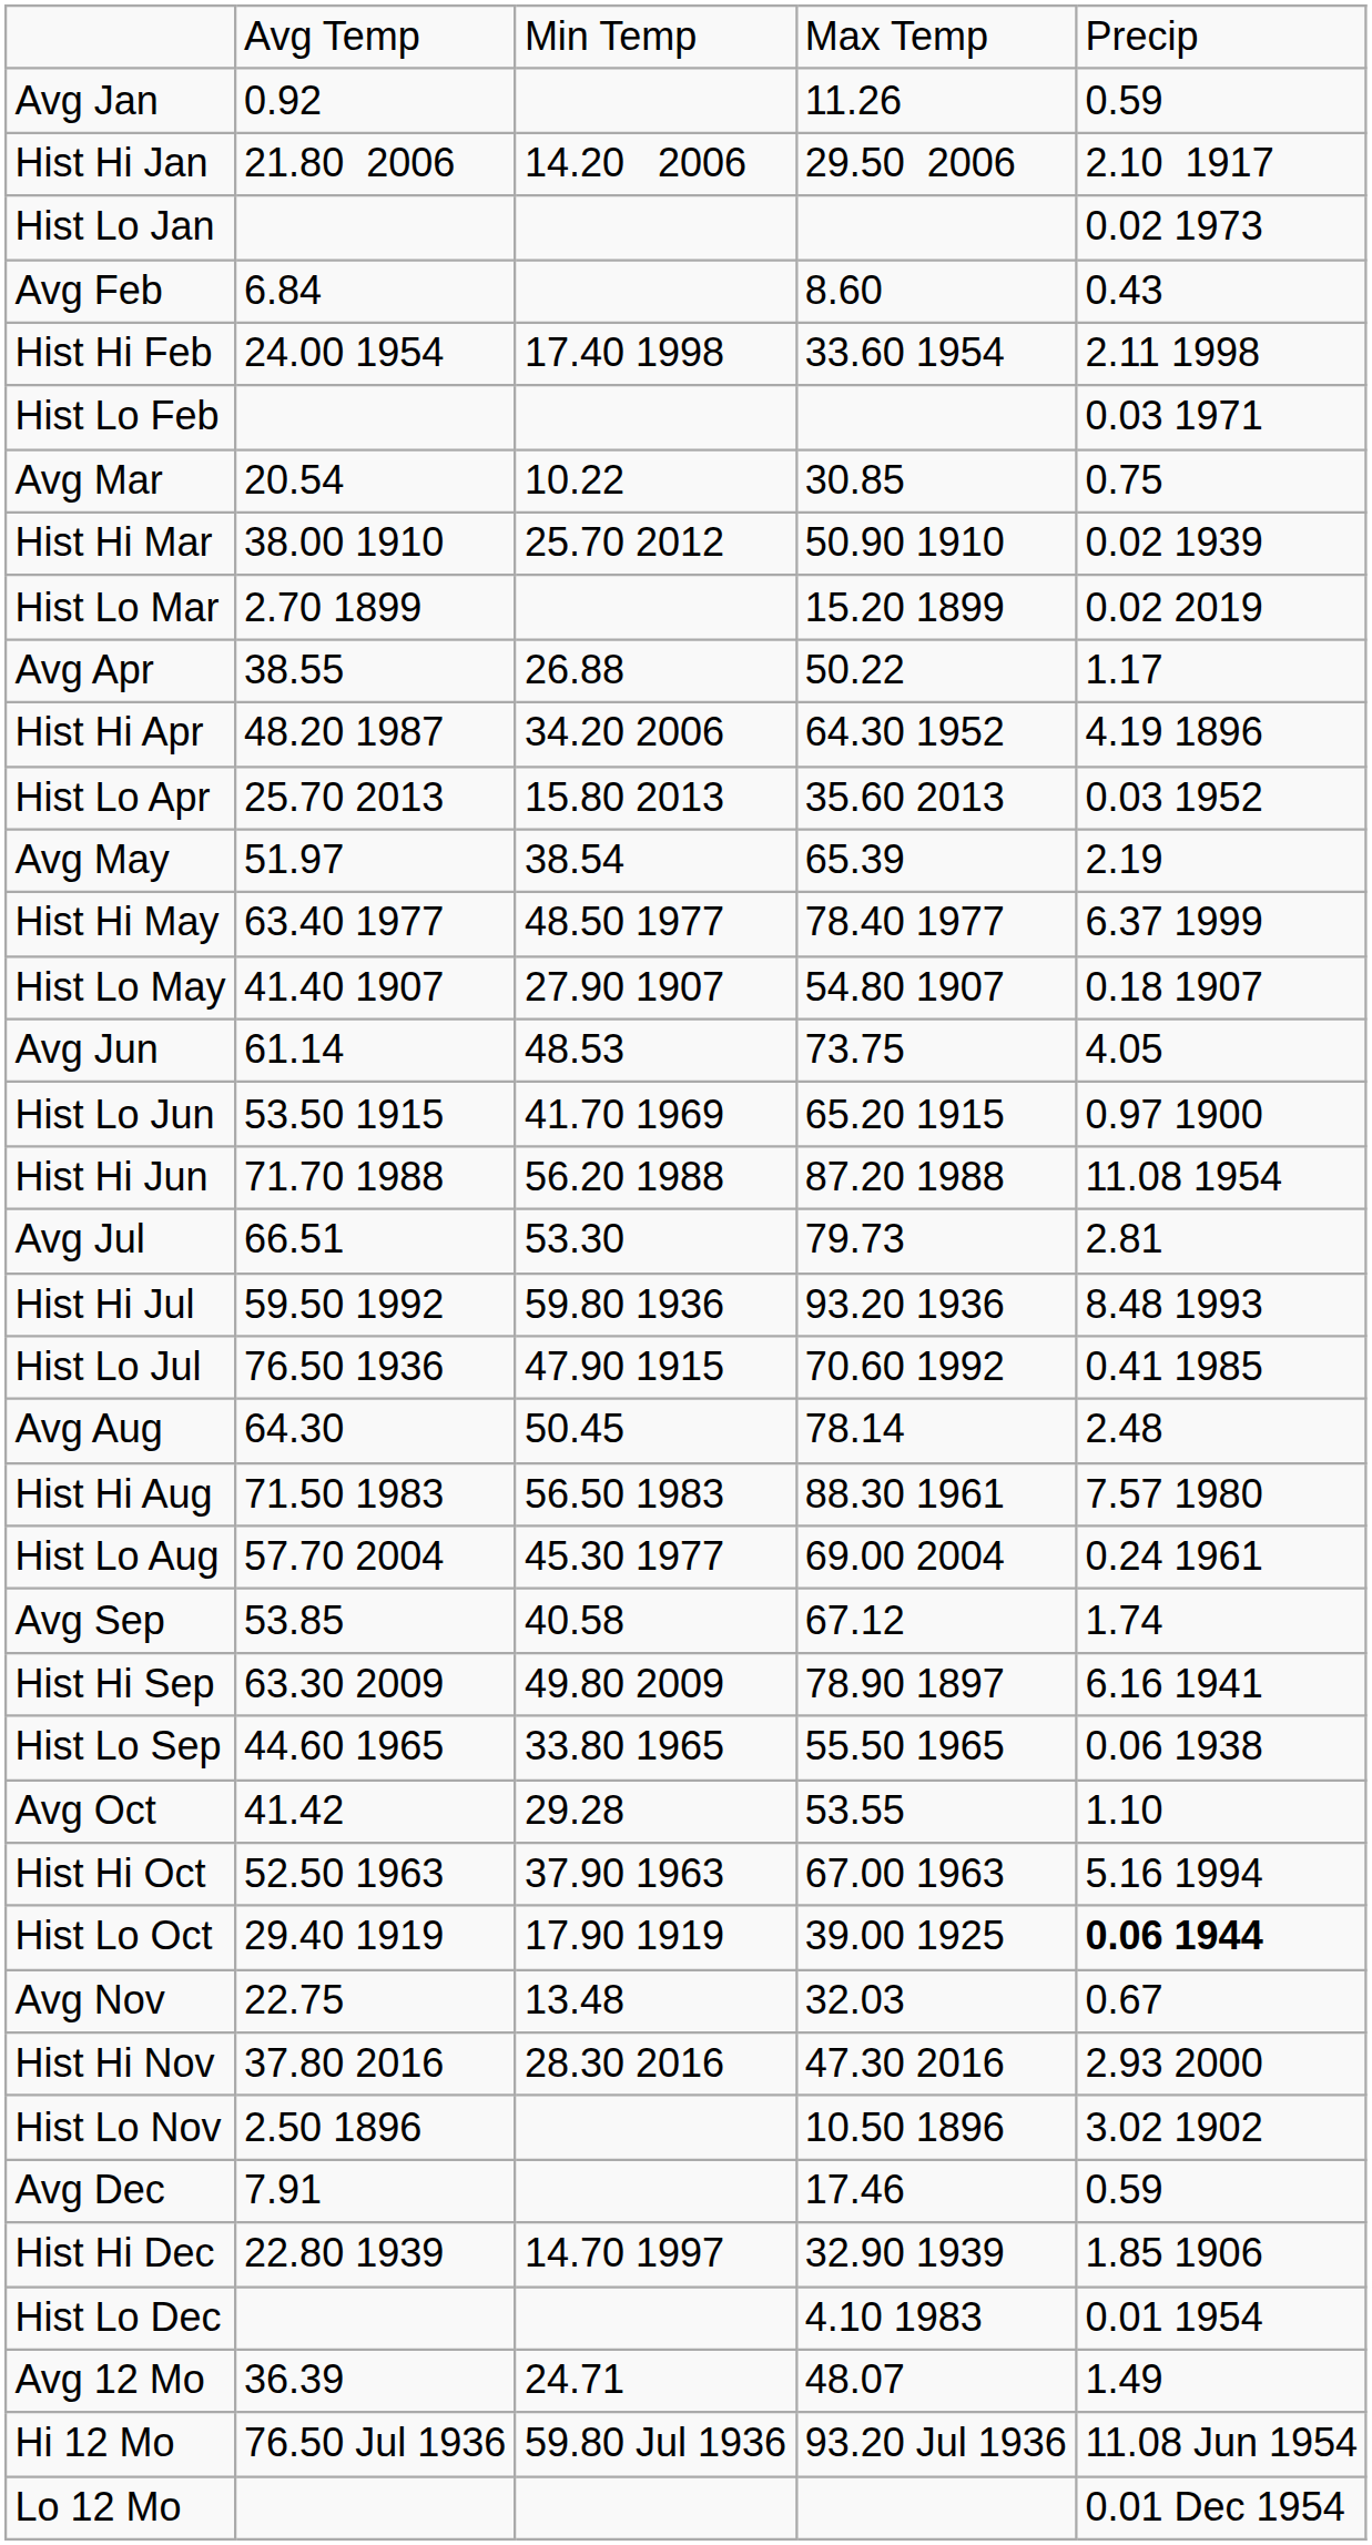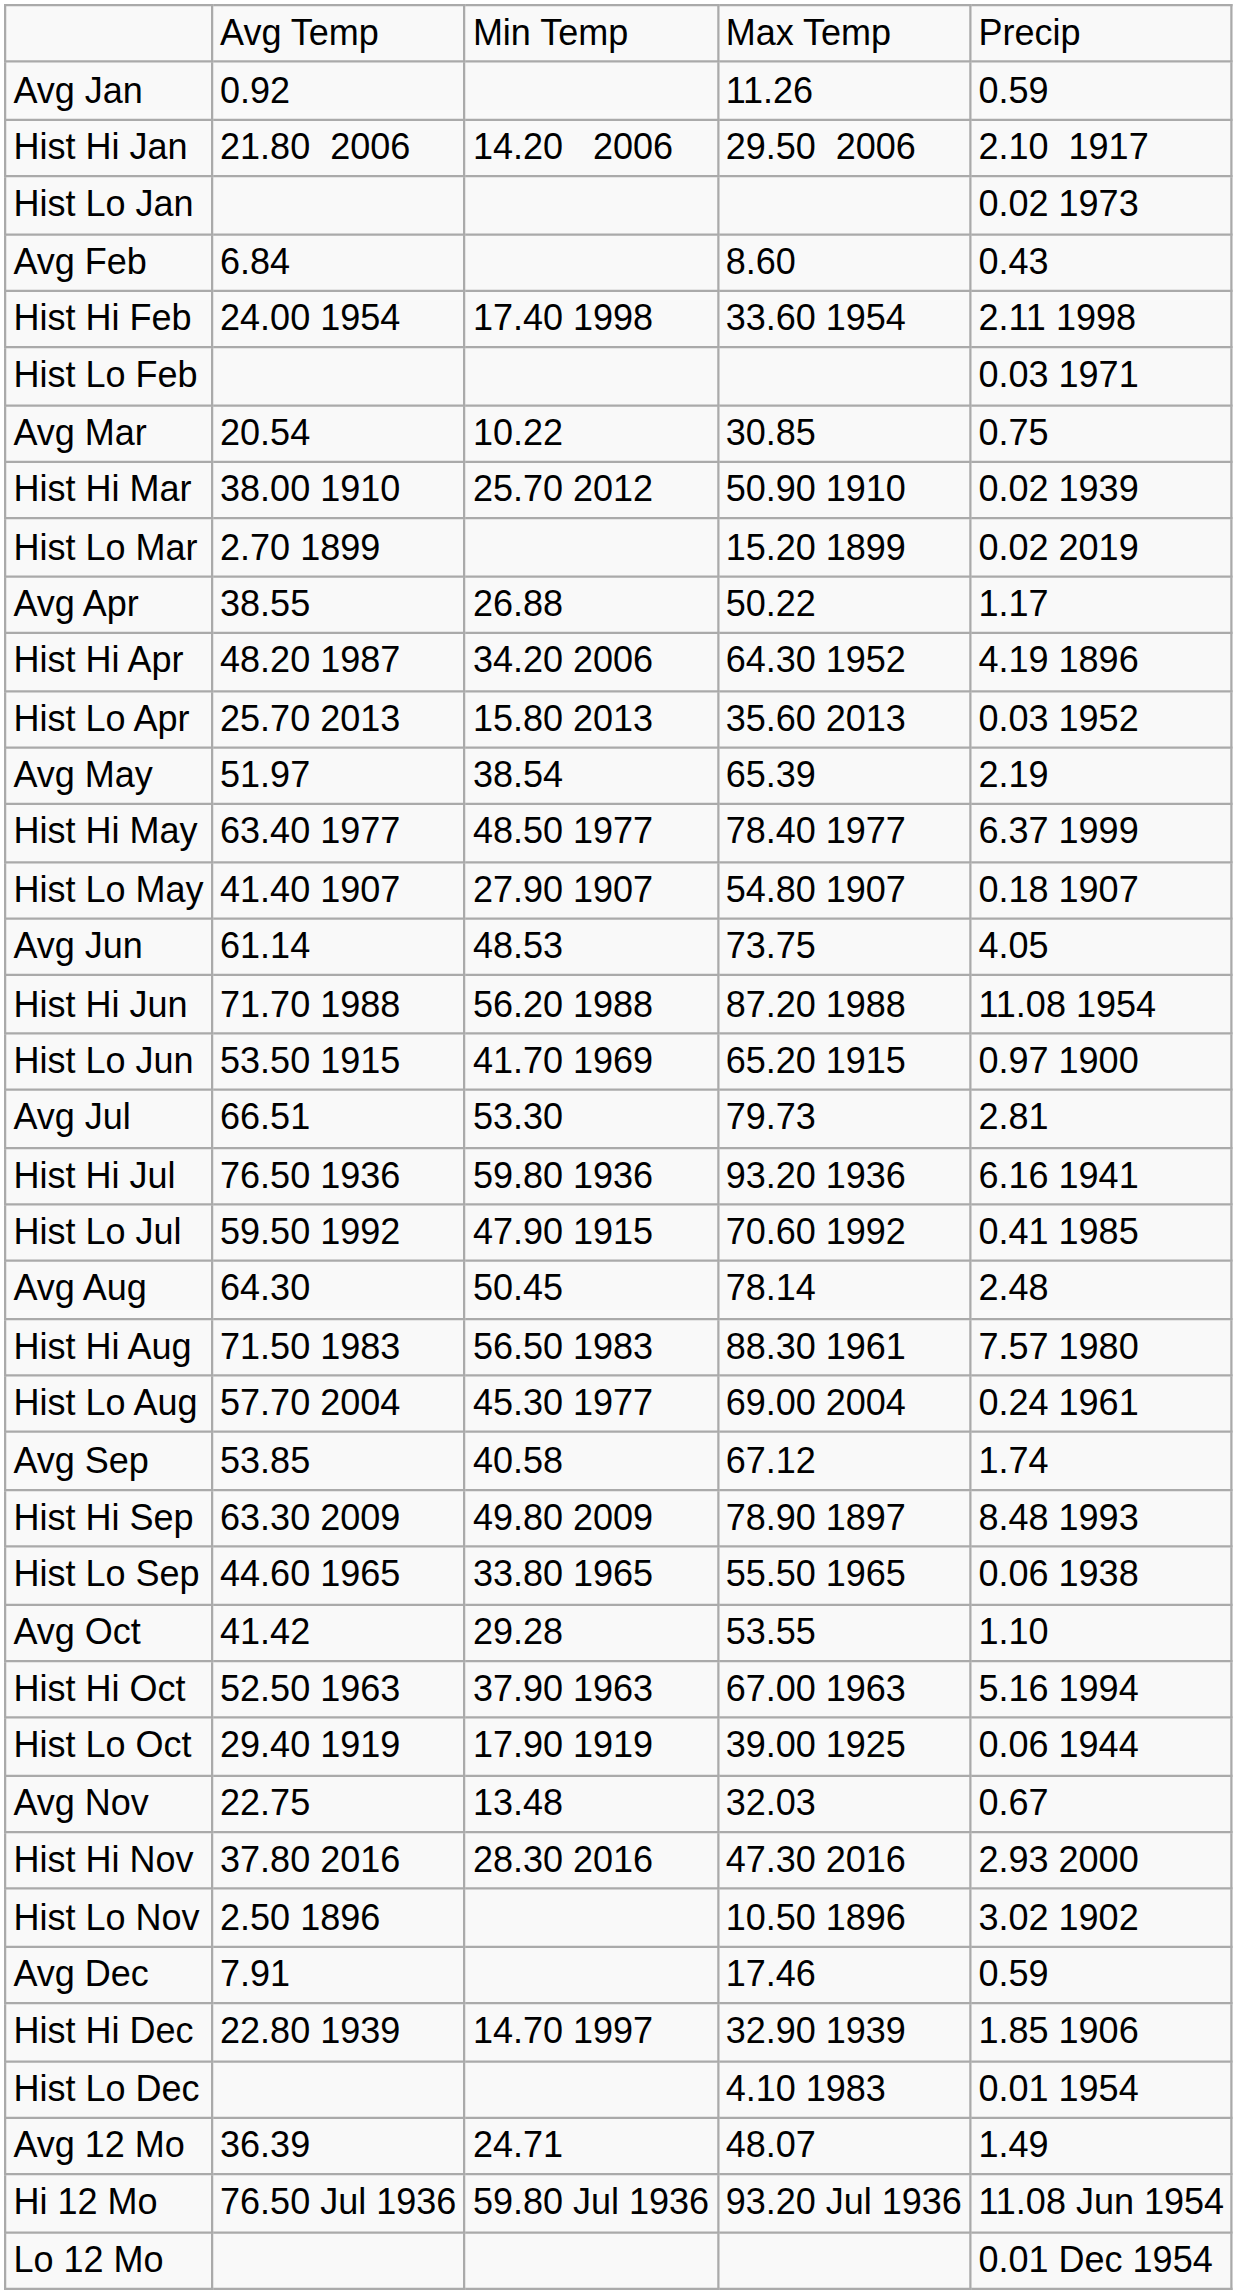rows swapped: Hist Hi Jun <-> Hist Lo Jun
Hist Hi Jul | column 2: 59.50 1992 -> 76.50 1936
Hist Hi Jul | column 5: 8.48 1993 -> 6.16 1941
Hist Lo Jul | column 2: 76.50 1936 -> 59.50 1992
Hist Hi Sep | column 5: 6.16 1941 -> 8.48 1993
Hist Lo Oct | column 5: bold -> normal
